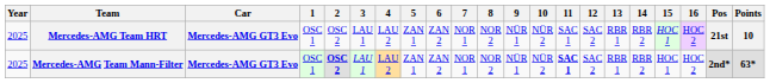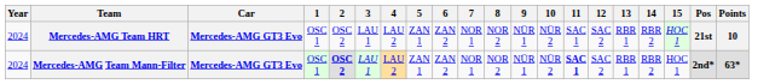- column: 16 | HOC 2 | HOC 2
Mercedes-AMG Team HRT | Year: 2025 -> 2024
Mercedes-AMG Team Mann-Filter | Year: 2025 -> 2024
